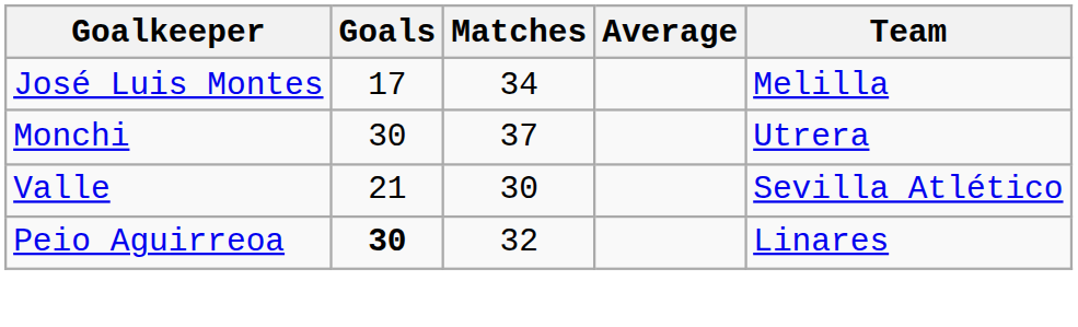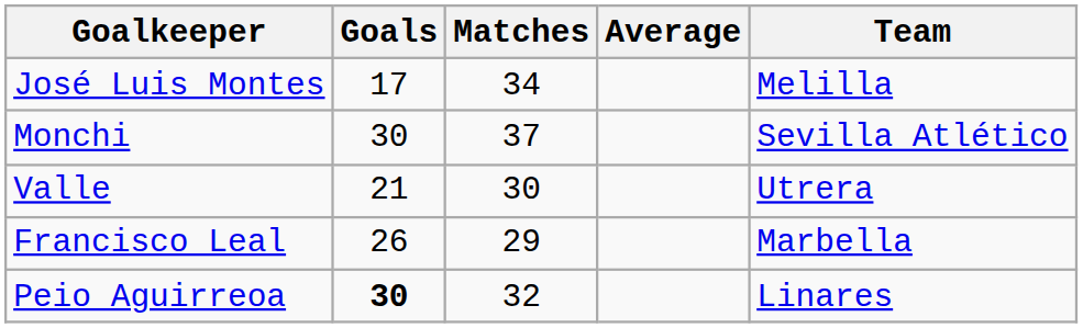Monchi | Team: Utrera -> Sevilla Atlético
Valle | Team: Sevilla Atlético -> Utrera
+ row: Francisco Leal | 26 | 29 | Marbella
